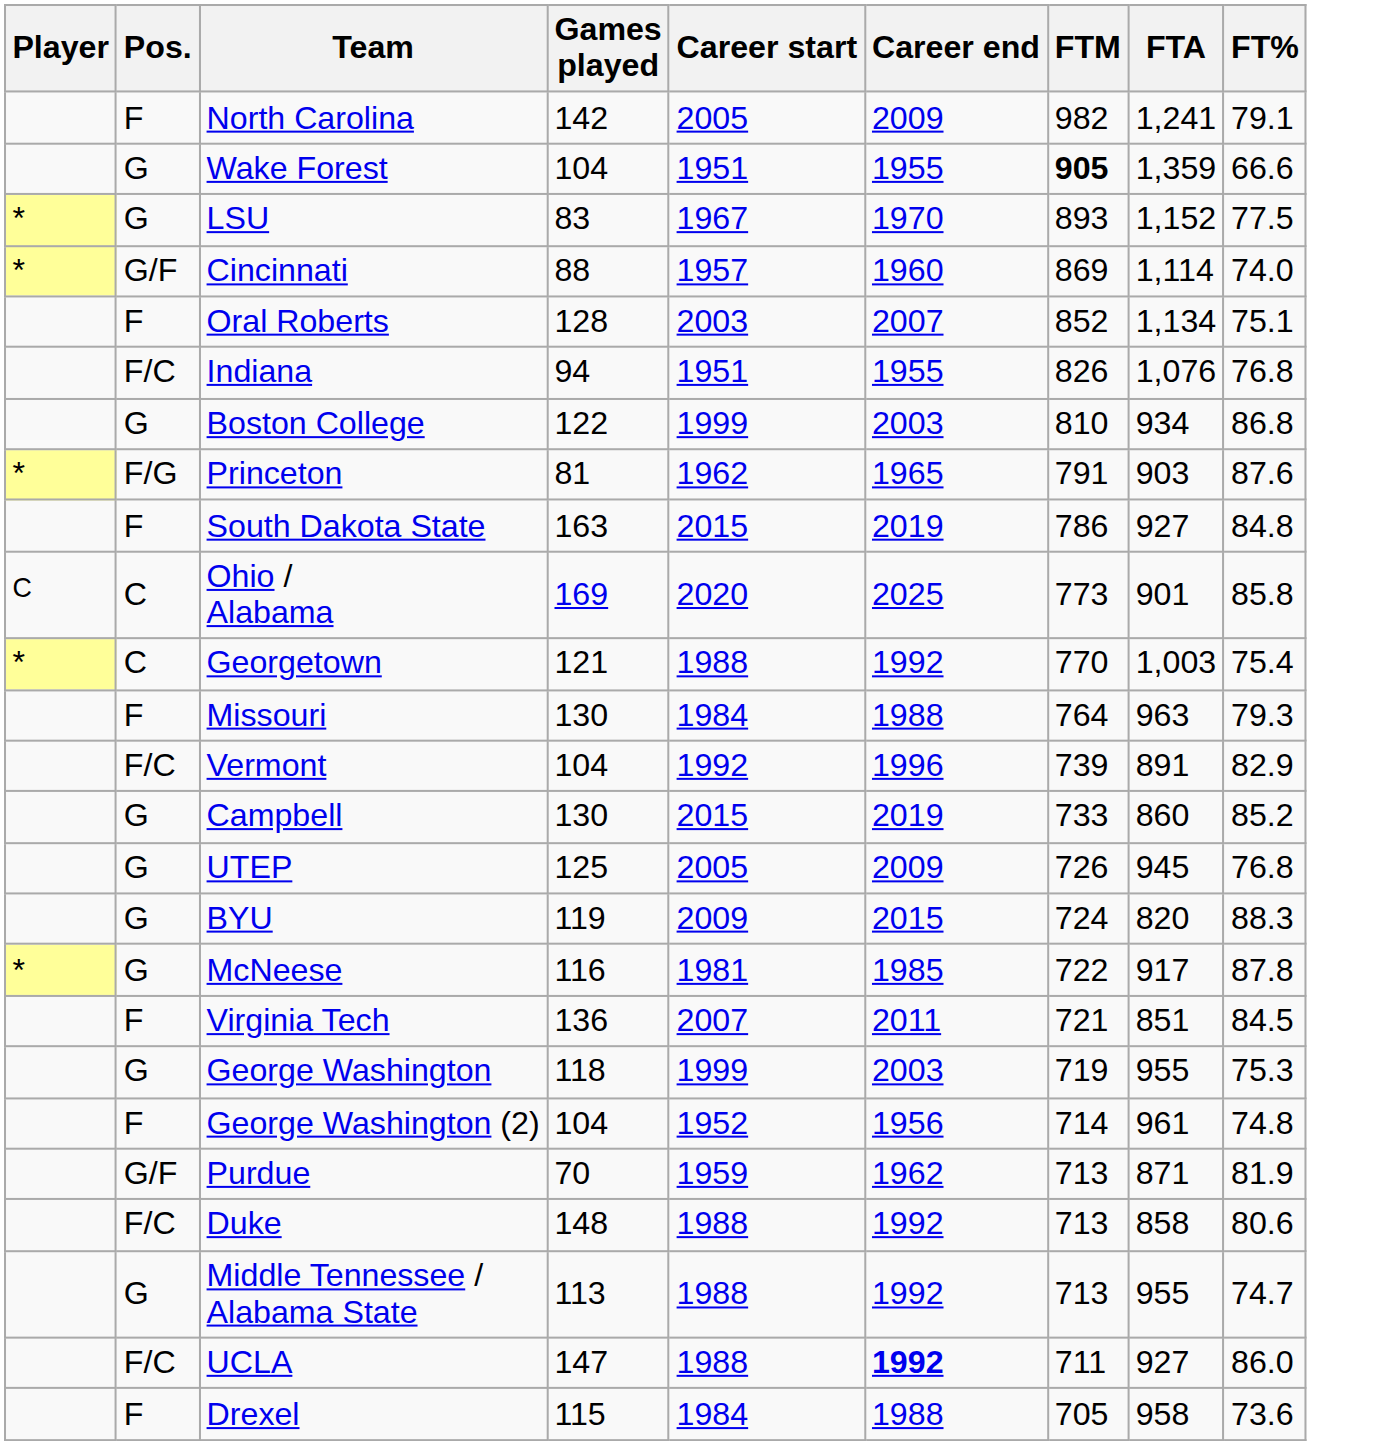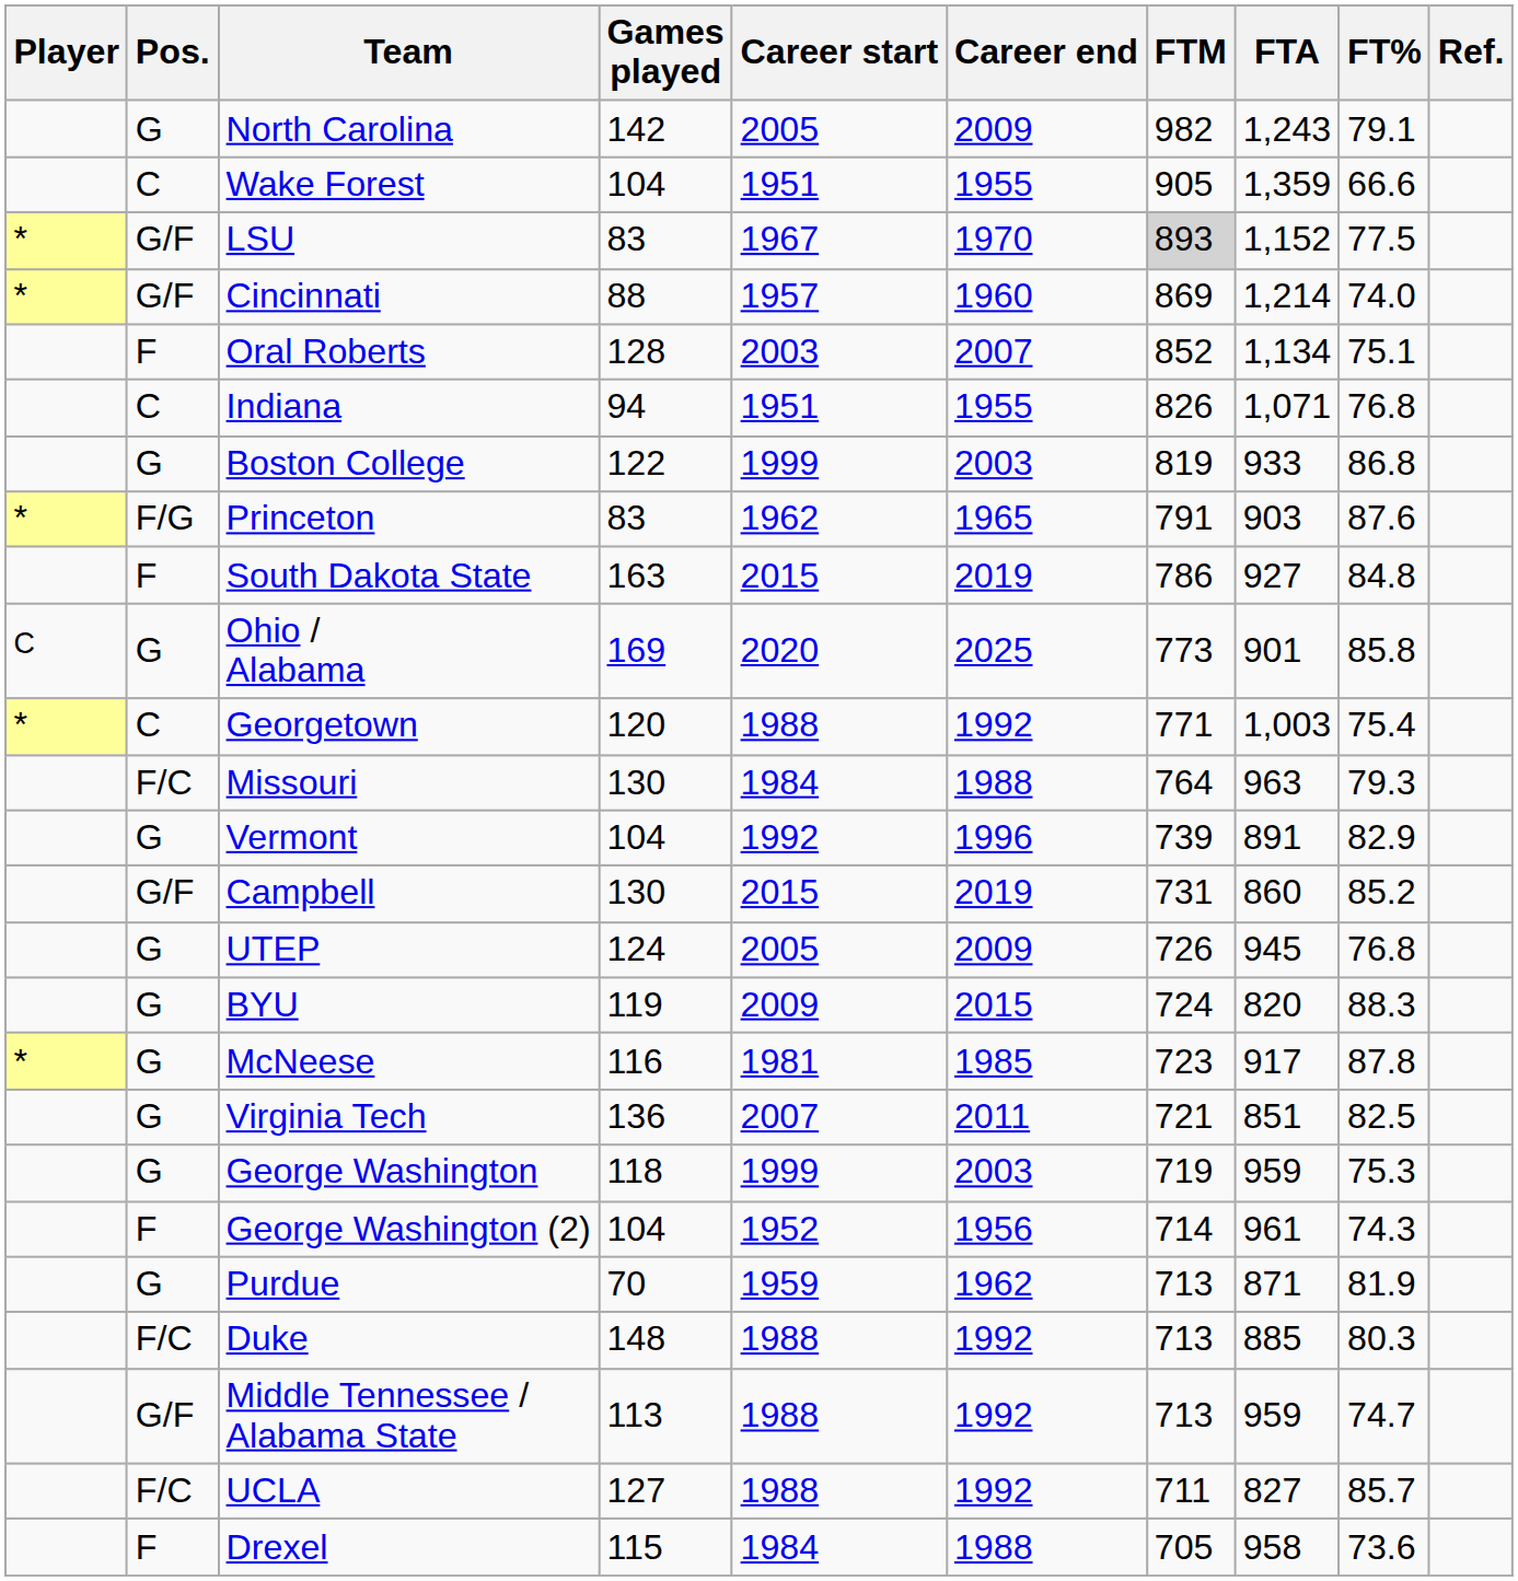+ column: Ref.
North Carolina | Pos.: F -> G
North Carolina | FTA: 1,241 -> 1,243
Wake Forest | Pos.: G -> C
Wake Forest | FTM: bold -> normal
LSU | Pos.: G -> G/F
LSU | FTM: no background -> lightgrey background
Cincinnati | FTA: 1,114 -> 1,214
Indiana | Pos.: F/C -> C
Indiana | FTA: 1,076 -> 1,071
Boston College | FTM: 810 -> 819
Boston College | FTA: 934 -> 933
Princeton | Games played: 81 -> 83
Ohio / Alabama | Pos.: C -> G
Georgetown | Games played: 121 -> 120
Georgetown | FTM: 770 -> 771
Missouri | Pos.: F -> F/C
Vermont | Pos.: F/C -> G
Campbell | Pos.: G -> G/F
Campbell | FTM: 733 -> 731
UTEP | Games played: 125 -> 124
McNeese | FTM: 722 -> 723
Virginia Tech | Pos.: F -> G
Virginia Tech | FT%: 84.5 -> 82.5
George Washington | FTA: 955 -> 959
George Washington (2) | FT%: 74.8 -> 74.3
Purdue | Pos.: G/F -> G
Duke | FTA: 858 -> 885
Duke | FT%: 80.6 -> 80.3
Middle Tennessee / Alabama State | Pos.: G -> G/F
Middle Tennessee / Alabama State | FTA: 955 -> 959
UCLA | Games played: 147 -> 127
UCLA | Career end: bold -> normal
UCLA | FTA: 927 -> 827
UCLA | FT%: 86.0 -> 85.7
